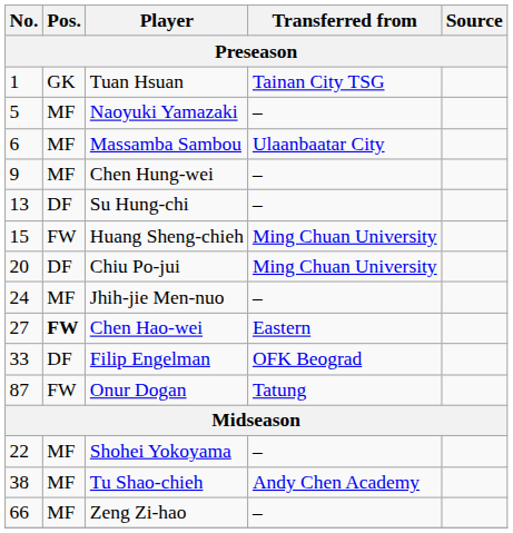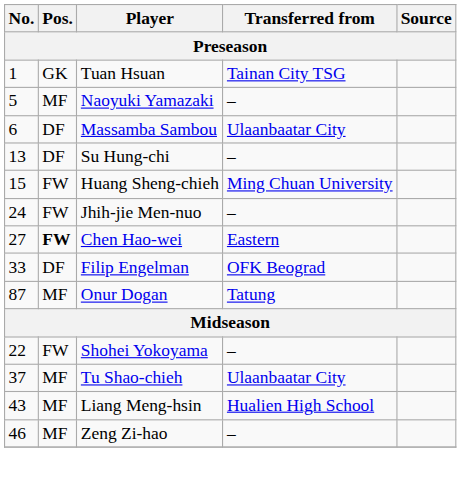Massamba Sambou | Pos.: MF -> DF
- row: 9 | MF | Chen Hung-wei | –
- row: 20 | DF | Chiu Po-jui | Ming Chuan University
Jhih-jie Men-nuo | Pos.: MF -> FW
Onur Dogan | Pos.: FW -> MF
Shohei Yokoyama | Pos.: MF -> FW
Tu Shao-chieh | No.: 38 -> 37
Tu Shao-chieh | Transferred from: Andy Chen Academy -> Ulaanbaatar City
+ row: 43 | MF | Liang Meng-hsin | Hualien High School
Zeng Zi-hao | No.: 66 -> 46
